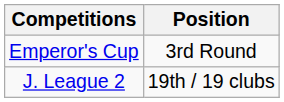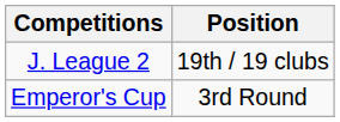rows swapped: J. League 2 <-> Emperor's Cup
